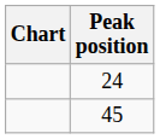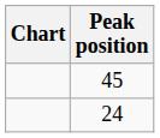rows swapped: 24 <-> 45
